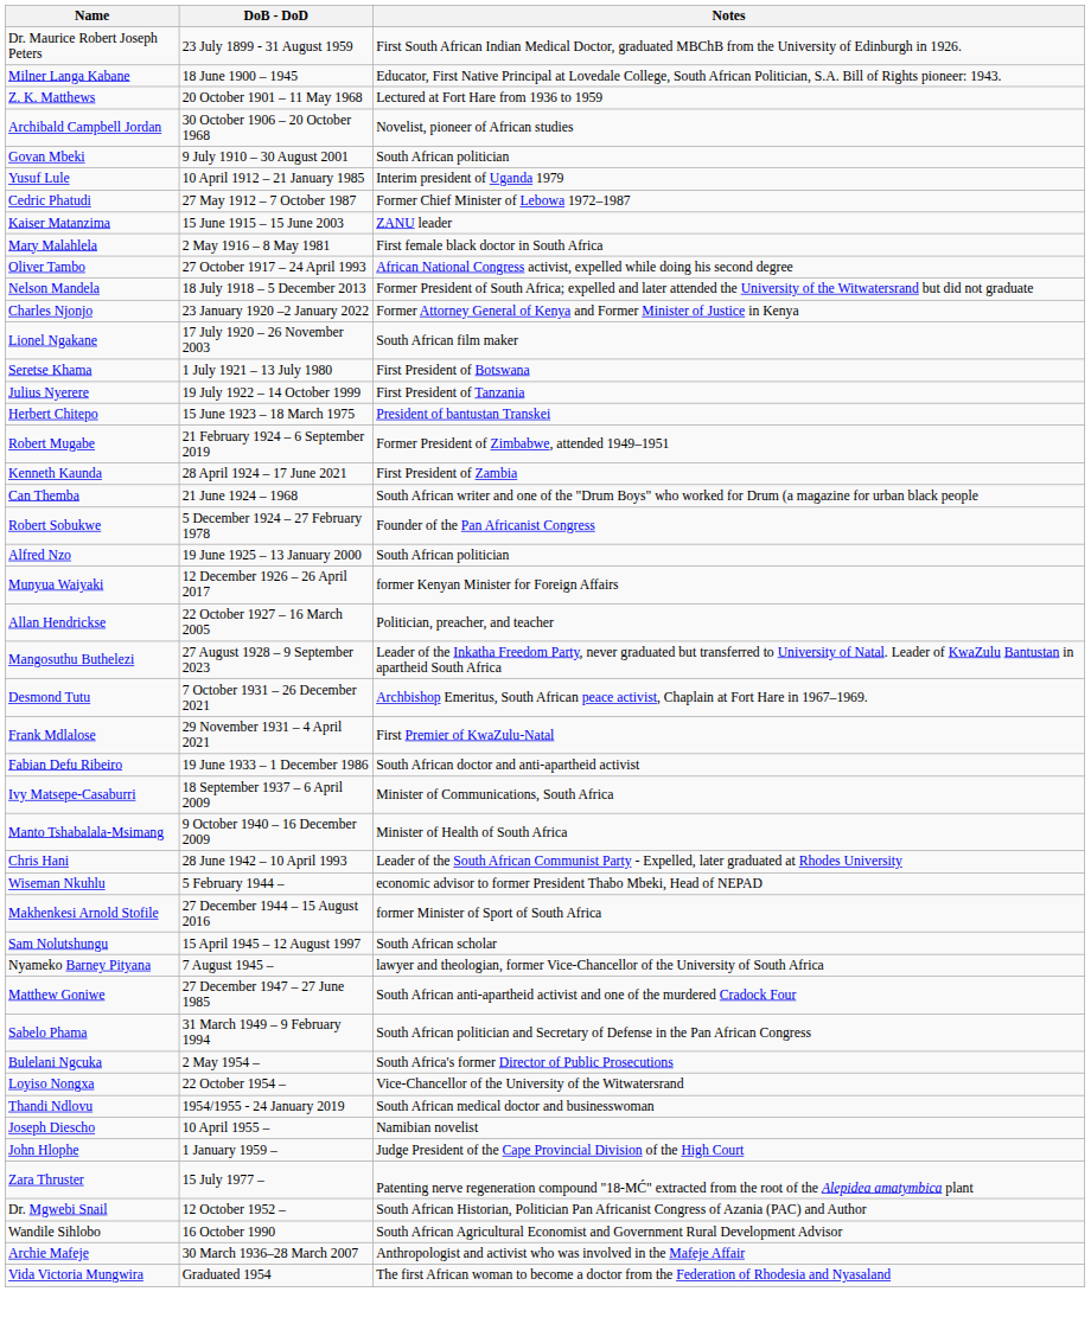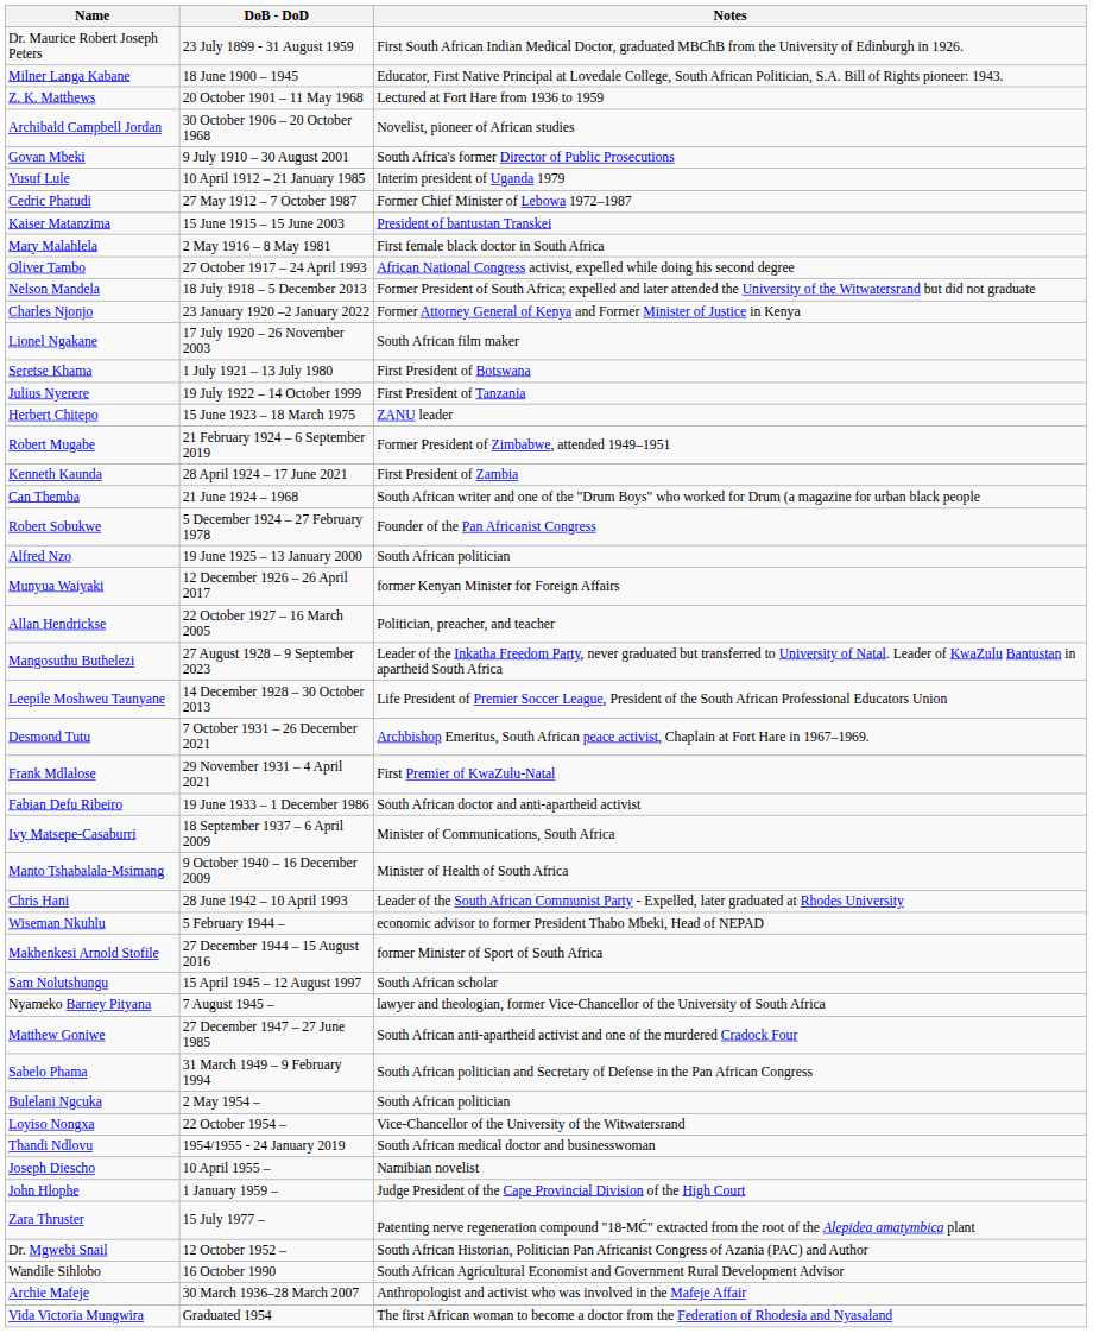Govan Mbeki | Notes: South African politician -> South Africa's former Director of Public Prosecutions
Kaiser Matanzima | Notes: ZANU leader -> President of bantustan Transkei
Herbert Chitepo | Notes: President of bantustan Transkei -> ZANU leader
+ row: Leepile Moshweu Taunyane | 14 December 1928 – 30 October 2013 | Life President of Premier Soccer League, President of the South African Professional Educators Union
Bulelani Ngcuka | Notes: South Africa's former Director of Public Prosecutions -> South African politician
